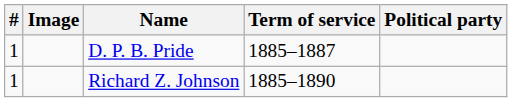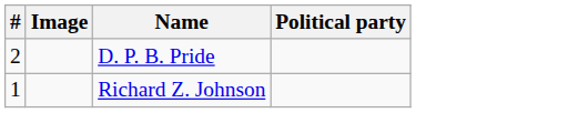- column: Term of service | 1885–1887 | 1885–1890
D. P. B. Pride | #: 1 -> 2
